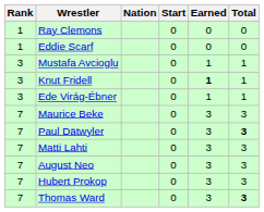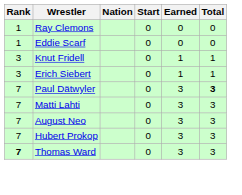- row: 3 | Mustafa Avcioglu | 0 | 1 | 1
Knut Fridell | Earned: bold -> normal
+ row: 3 | Erich Siebert | 0 | 1 | 1
- row: 3 | Ede Virág-Ébner | 0 | 1 | 1
- row: 7 | Maurice Beke | 0 | 3 | 3
Thomas Ward | Rank: normal -> bold
Thomas Ward | Total: bold -> normal
